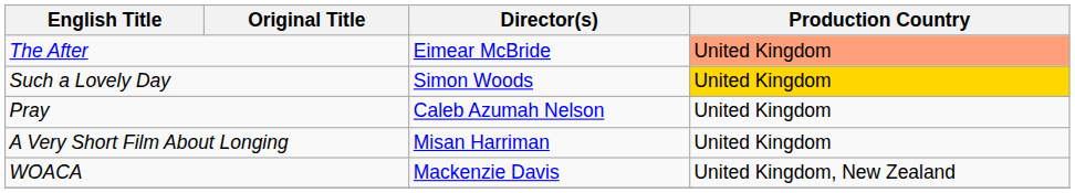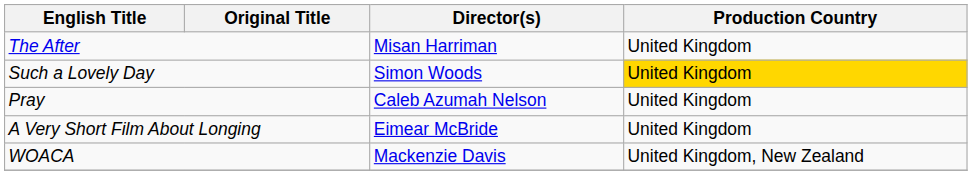The After | Director(s): Eimear McBride -> Misan Harriman
The After | Production Country: lightsalmon background -> no background
A Very Short Film About Longing | Director(s): Misan Harriman -> Eimear McBride
